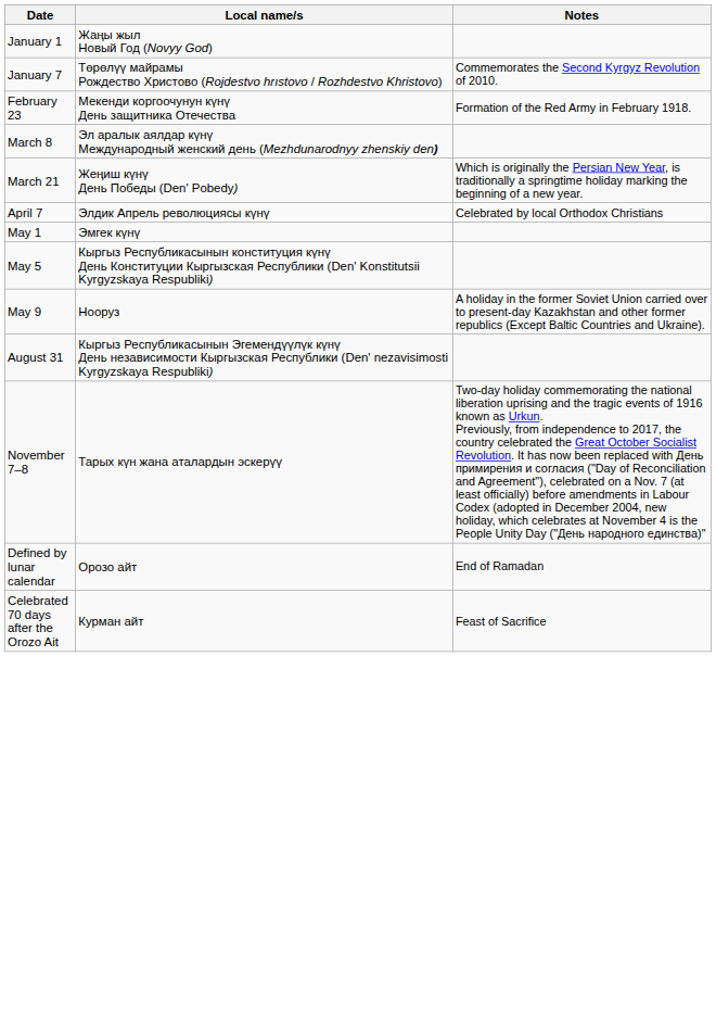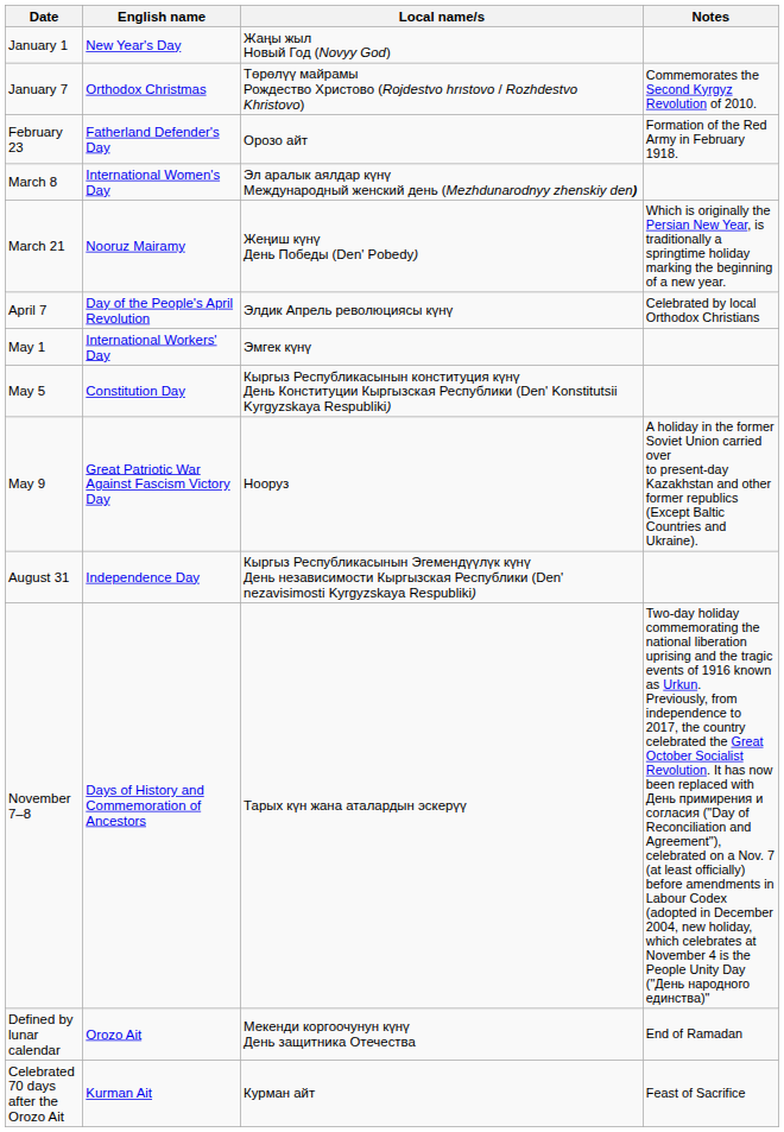+ column: English name | New Year's Day | Orthodox Christmas | Fatherland Defender's Day | International Women's Day | Nooruz Mairamy | Day of the People's April Revolution | International Workers' Day | Constitution Day | Great Patriotic War Against Fascism Victory Day | Independence Day | Days of History and Commemoration of Ancestors | Orozo Ait | Kurman Ait
February 23 | Local name/s: Мекенди коргоочунун күнү День защитника Отечества -> Орозо айт
Defined by lunar calendar | Local name/s: Орозо айт -> Мекенди коргоочунун күнү День защитника Отечества
